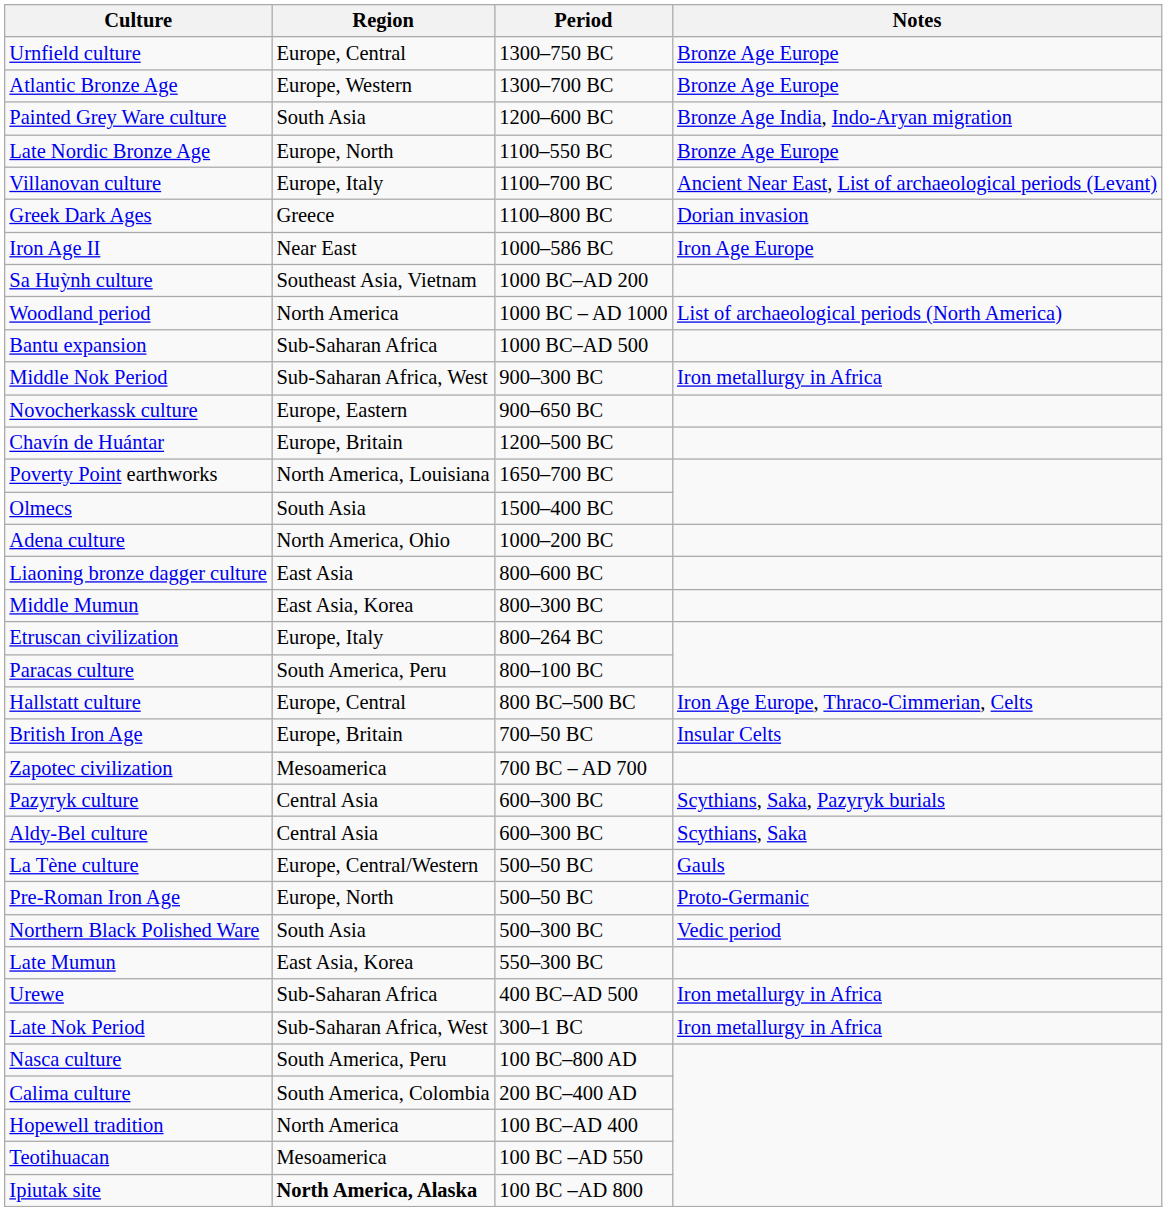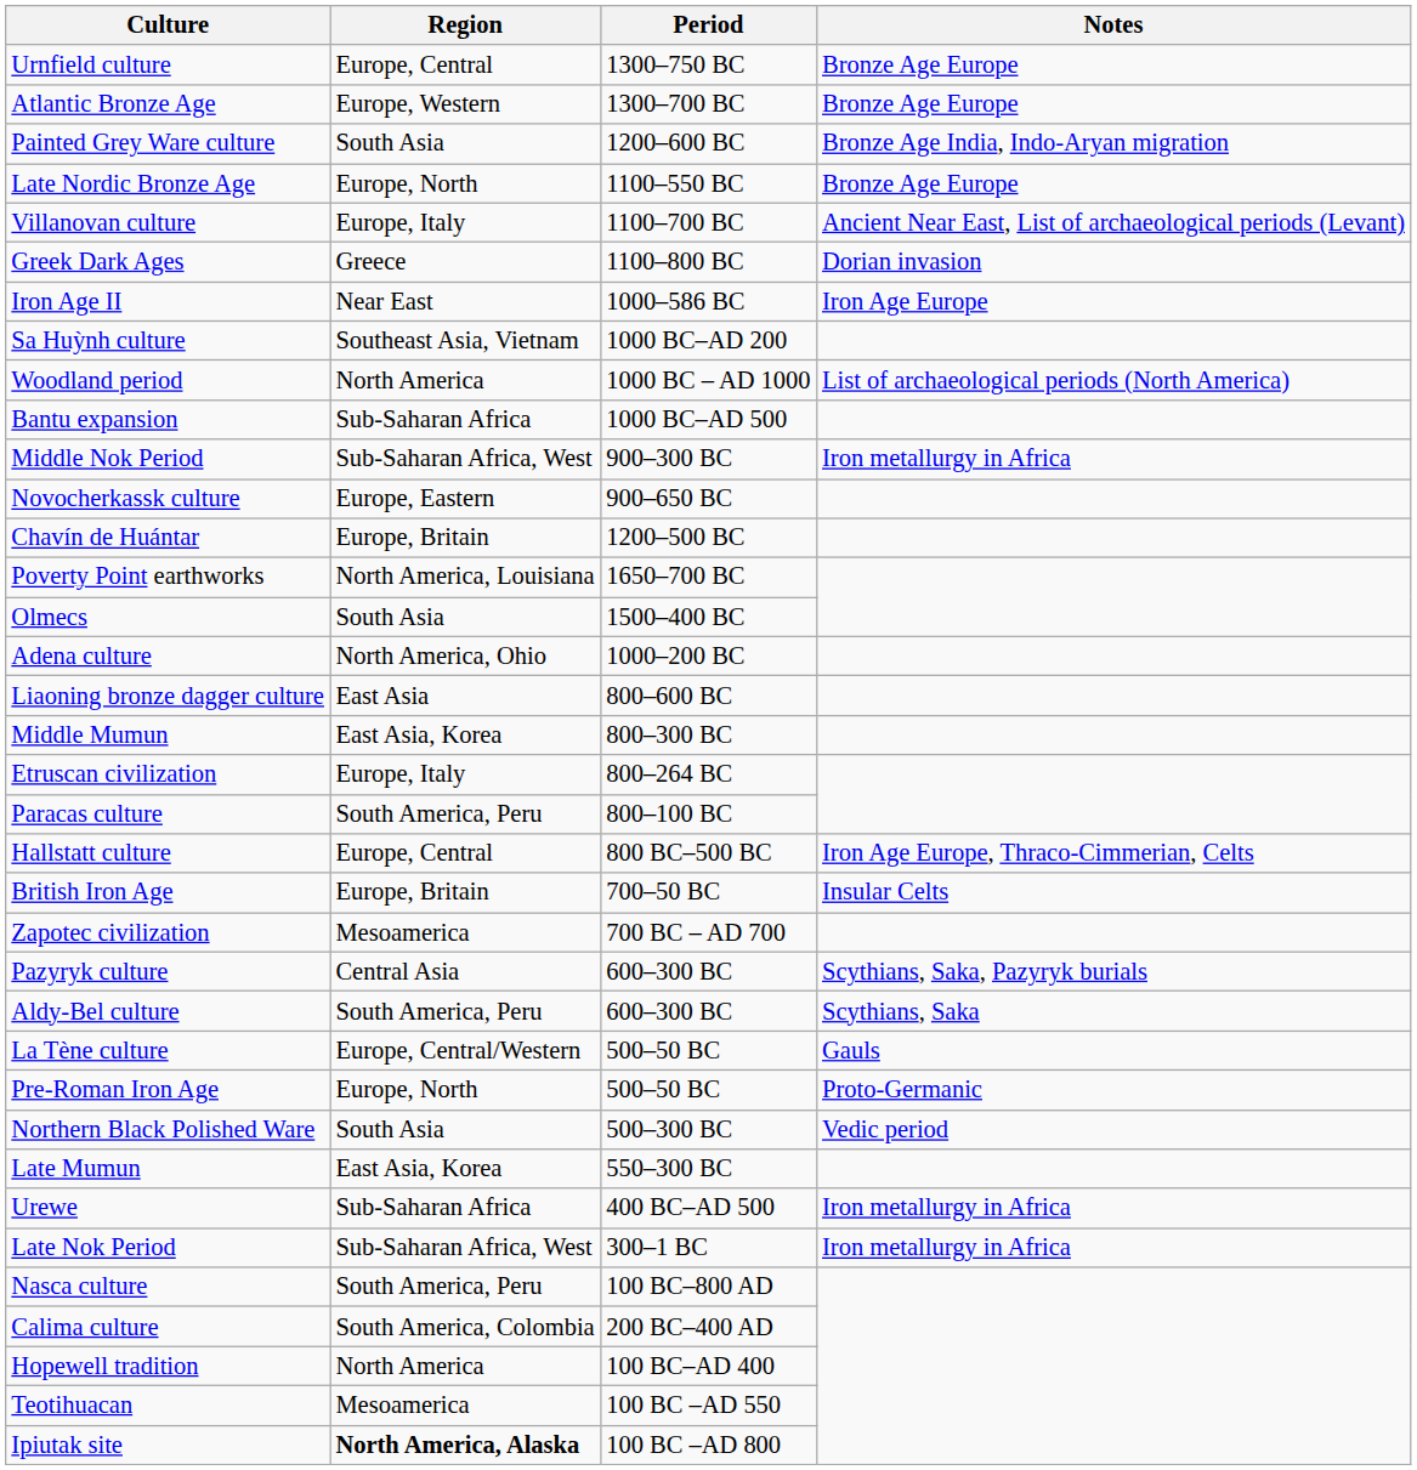Aldy-Bel culture | Region: Central Asia -> South America, Peru
